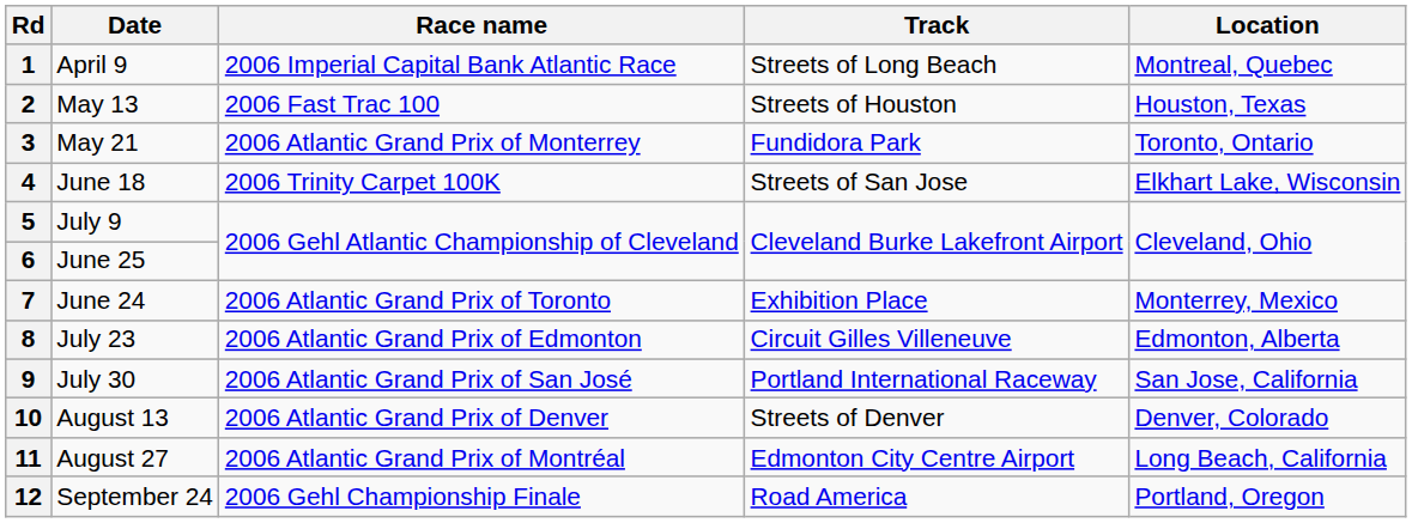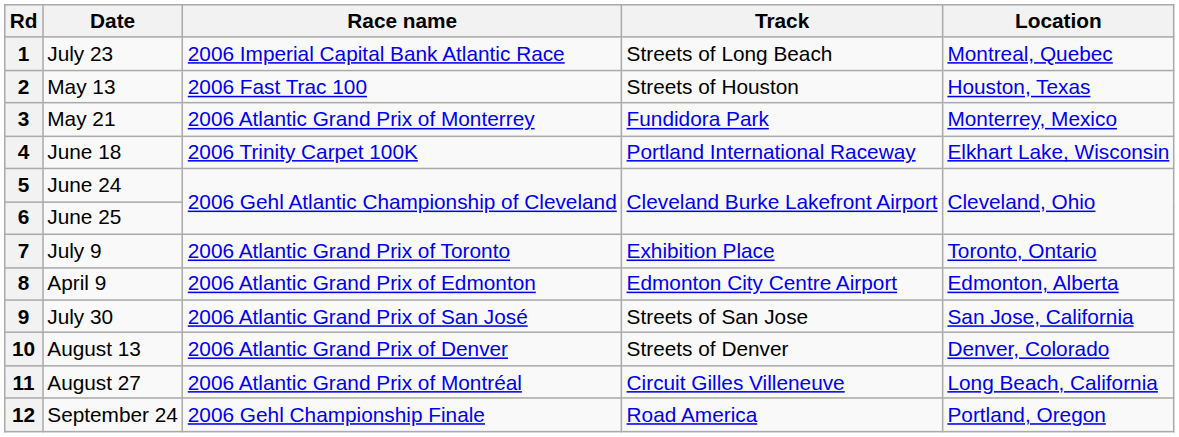1 | Date: April 9 -> July 23
3 | Location: Toronto, Ontario -> Monterrey, Mexico
4 | Track: Streets of San Jose -> Portland International Raceway
5 | Date: July 9 -> June 24
7 | Date: June 24 -> July 9
7 | Location: Monterrey, Mexico -> Toronto, Ontario
8 | Date: July 23 -> April 9
8 | Track: Circuit Gilles Villeneuve -> Edmonton City Centre Airport
9 | Track: Portland International Raceway -> Streets of San Jose
11 | Track: Edmonton City Centre Airport -> Circuit Gilles Villeneuve
